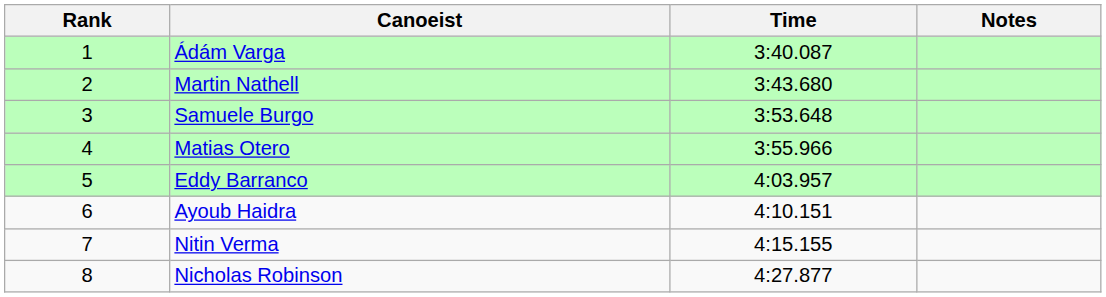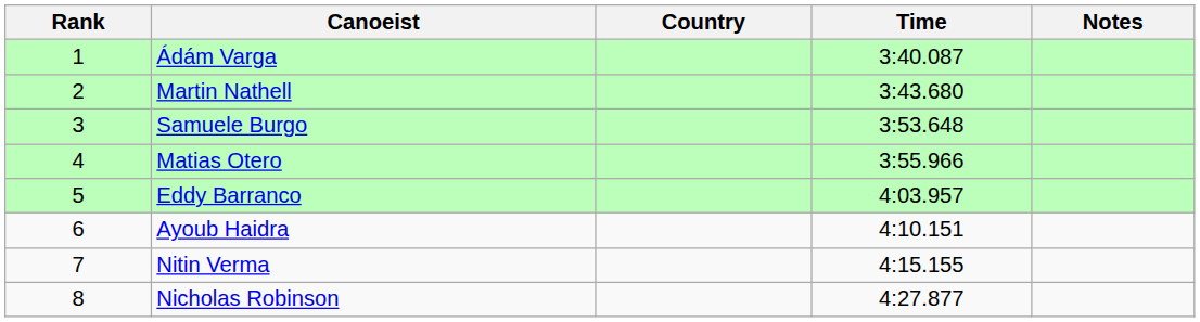+ column: Country
